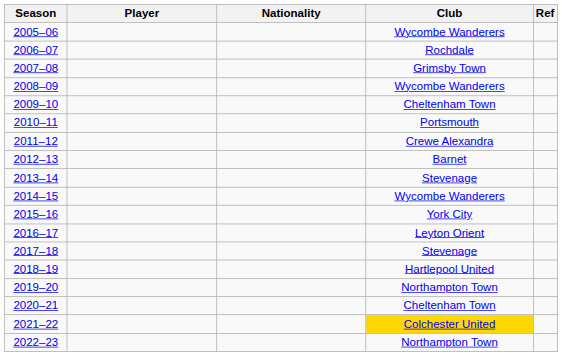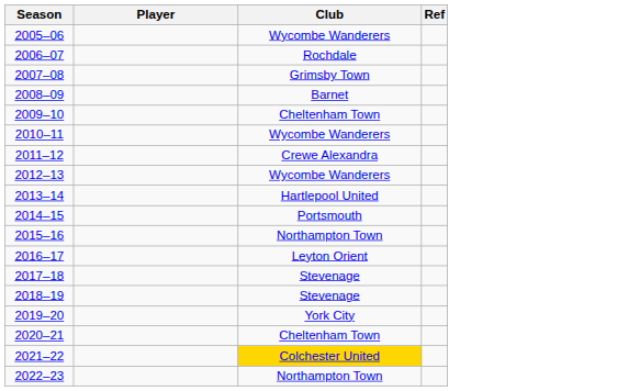- column: Nationality
2008–09 | Club: Wycombe Wanderers -> Barnet
2010–11 | Club: Portsmouth -> Wycombe Wanderers
2012–13 | Club: Barnet -> Wycombe Wanderers
2013–14 | Club: Stevenage -> Hartlepool United
2014–15 | Club: Wycombe Wanderers -> Portsmouth
2015–16 | Club: York City -> Northampton Town
2018–19 | Club: Hartlepool United -> Stevenage
2019–20 | Club: Northampton Town -> York City
